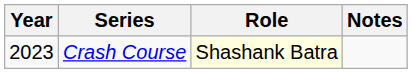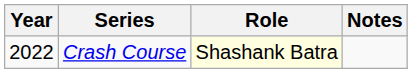Crash Course | Year: 2023 -> 2022
